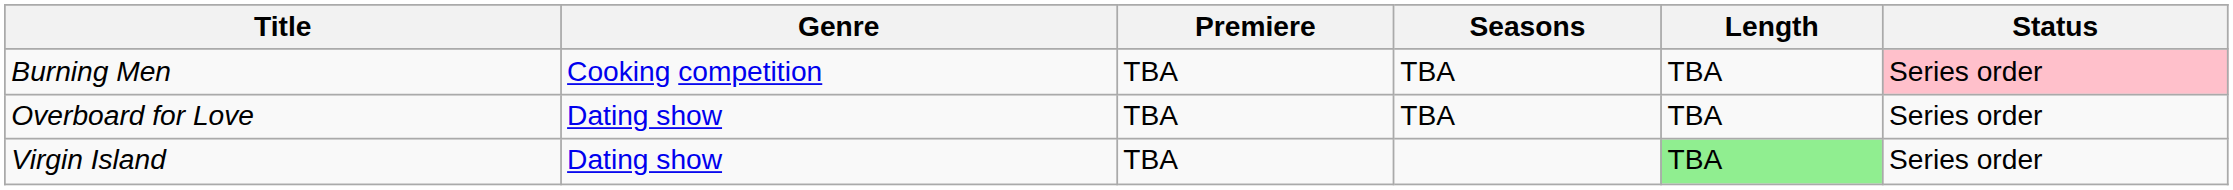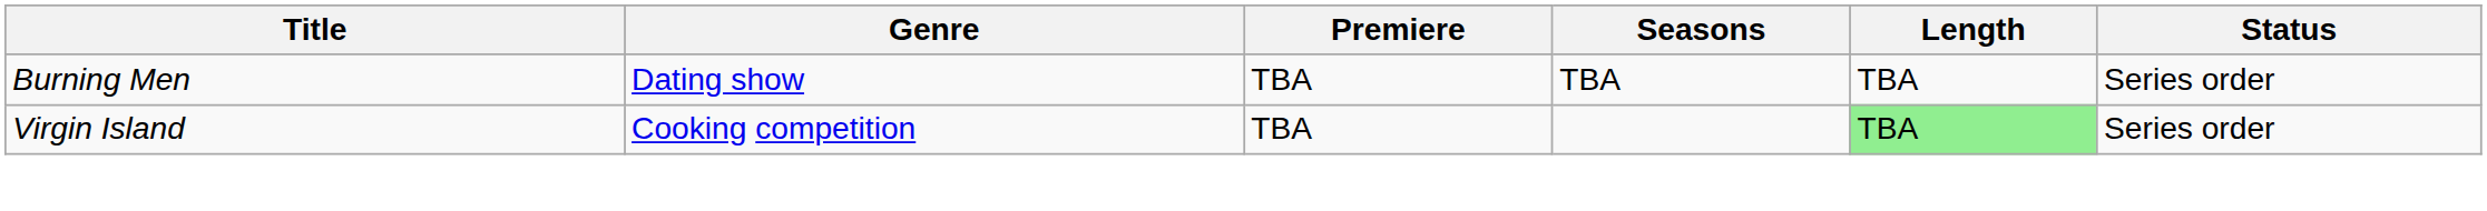Burning Men | Genre: Cooking competition -> Dating show
Burning Men | Status: pink background -> no background
- row: Overboard for Love | Dating show | TBA | TBA | TBA | Series order
Virgin Island | Genre: Dating show -> Cooking competition
